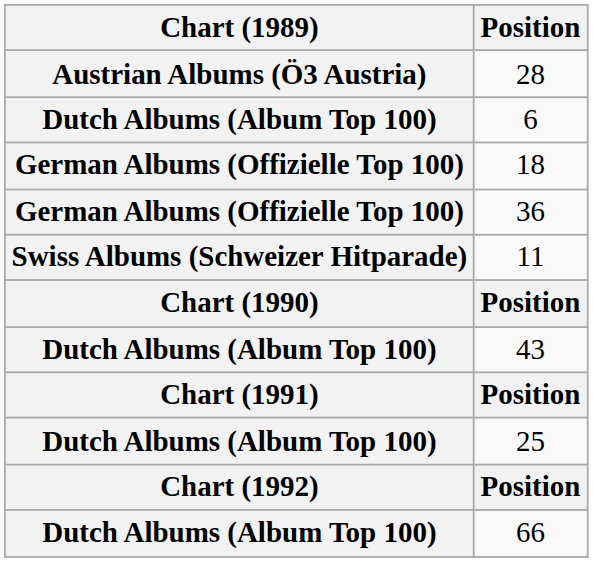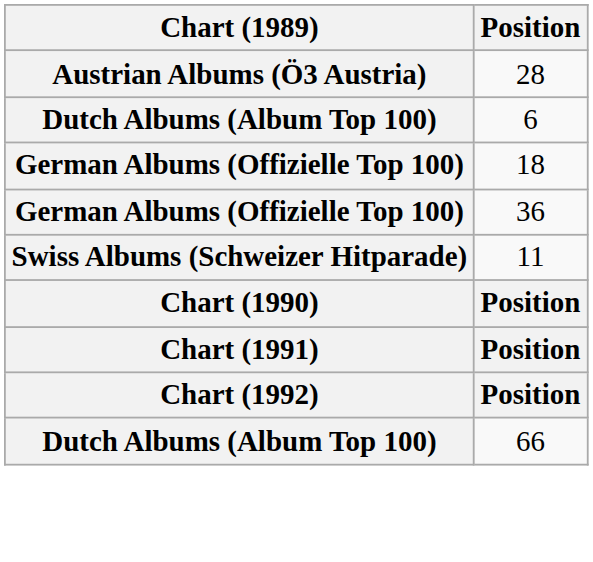- row: Dutch Albums (Album Top 100) | 43
- row: Dutch Albums (Album Top 100) | 25
